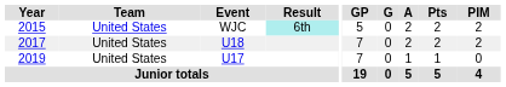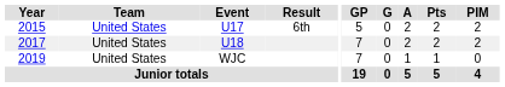2015 | Event: WJC -> U17
2015 | Result: paleturquoise background -> no background
2019 | Event: U17 -> WJC
